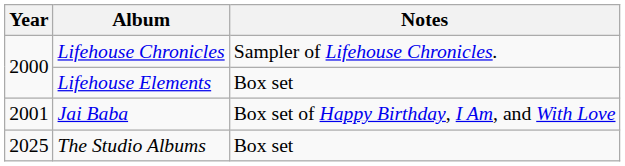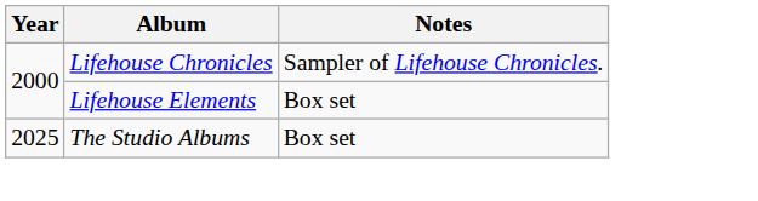- row: 2001 | Jai Baba | Box set of Happy Birthday, I Am, and With Love
